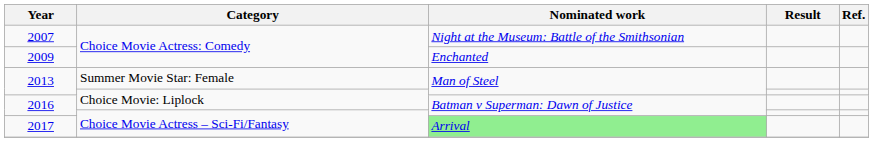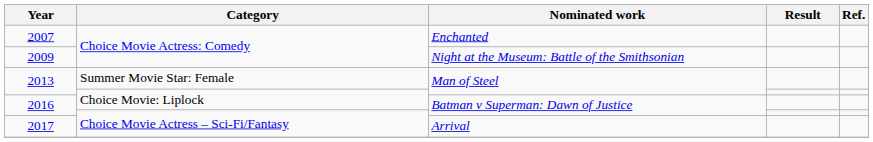2007 | Nominated work: Night at the Museum: Battle of the Smithsonian -> Enchanted
2009 | Nominated work: Enchanted -> Night at the Museum: Battle of the Smithsonian
2017 | Nominated work: lightgreen background -> no background
